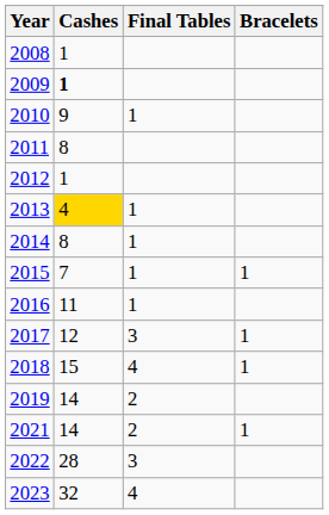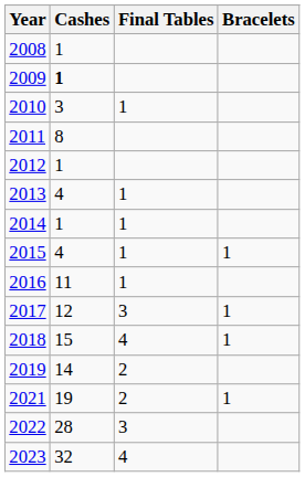2010 | Cashes: 9 -> 3
2013 | Cashes: gold background -> no background
2014 | Cashes: 8 -> 1
2015 | Cashes: 7 -> 4
2021 | Cashes: 14 -> 19
